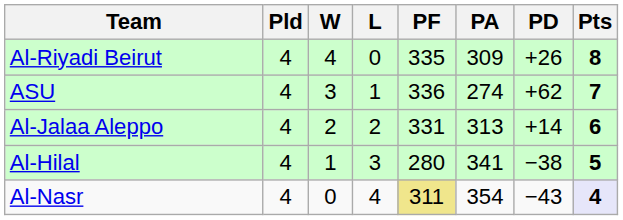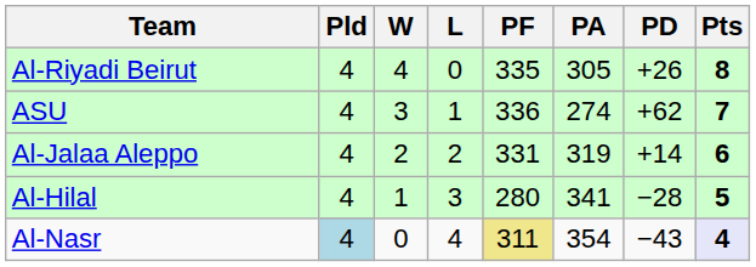Al-Riyadi Beirut | PA: 309 -> 305
Al-Jalaa Aleppo | PA: 313 -> 319
Al-Hilal | PD: −38 -> −28
Al-Nasr | Pld: no background -> lightblue background
